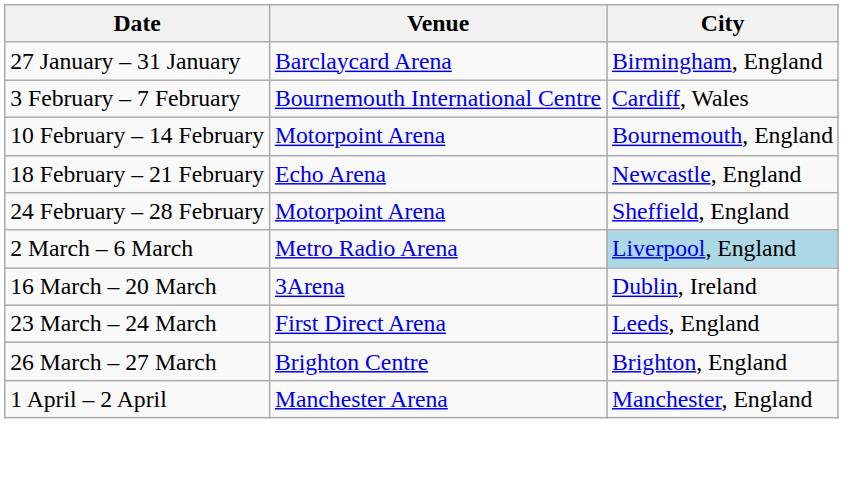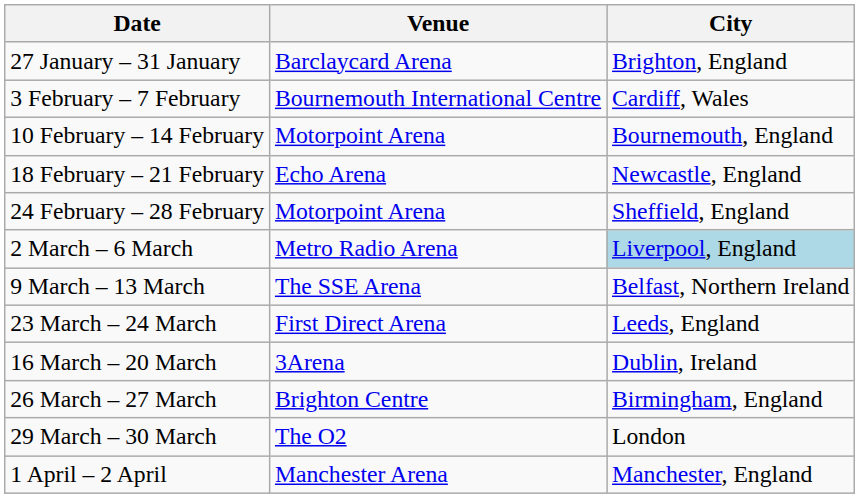27 January – 31 January | City: Birmingham, England -> Brighton, England
+ row: 9 March – 13 March | The SSE Arena | Belfast, Northern Ireland
rows swapped: 16 March – 20 March <-> 23 March – 24 March
26 March – 27 March | City: Brighton, England -> Birmingham, England
+ row: 29 March – 30 March | The O2 | London
